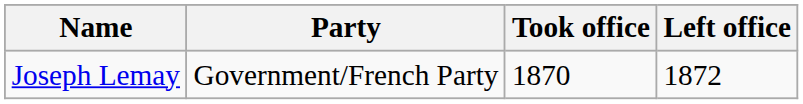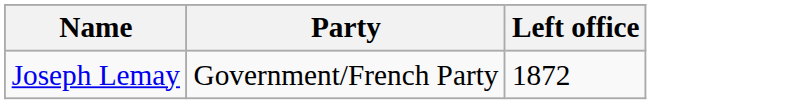- column: Took office | 1870
